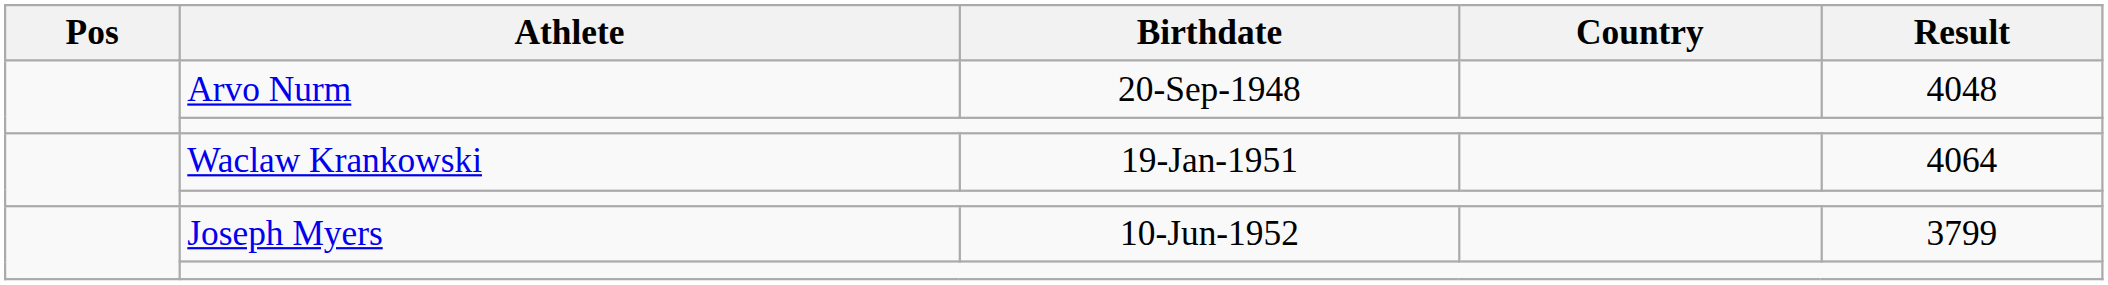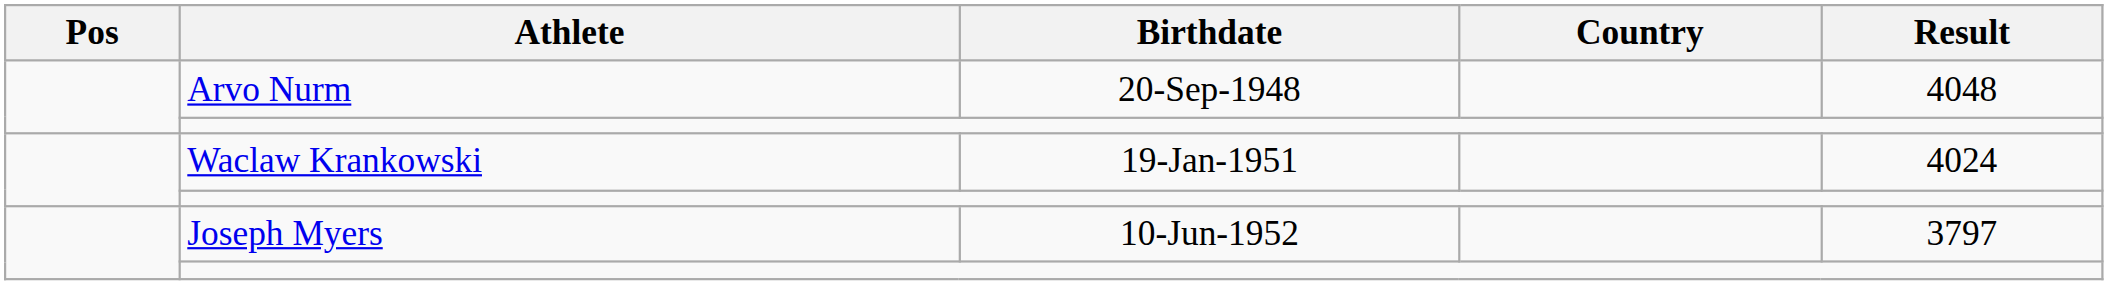Waclaw Krankowski | Result: 4064 -> 4024
Joseph Myers | Result: 3799 -> 3797
